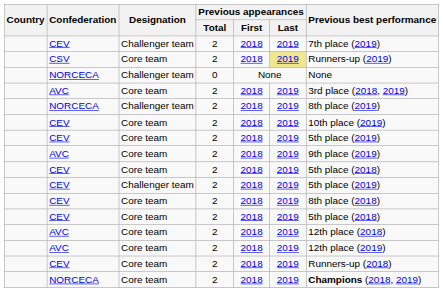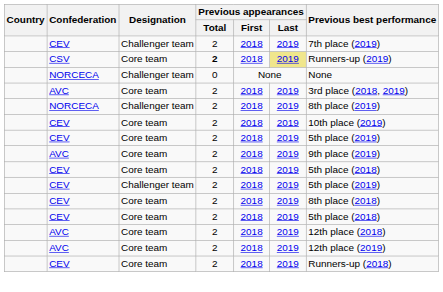CSV | Previous appearances / Total: normal -> bold
- row: NORCECA | Core team | 2 | 2018 | 2019 | Champions (2018, 2019)
